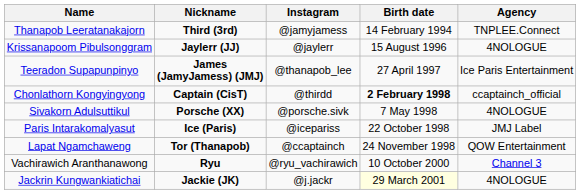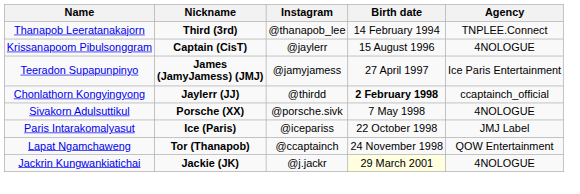Thanapob Leeratanakajorn | Instagram: @jamyjamess -> @thanapob_lee
Krissanapoom Pibulsonggram | Nickname: Jaylerr (JJ) -> Captain (CisT)
Teeradon Supapunpinyo | Instagram: @thanapob_lee -> @jamyjamess
Chonlathorn Kongyingyong | Nickname: Captain (CisT) -> Jaylerr (JJ)
- row: Vachirawich Aranthanawong | Ryu | @ryu_vachirawich | 10 October 2000 | Channel 3
